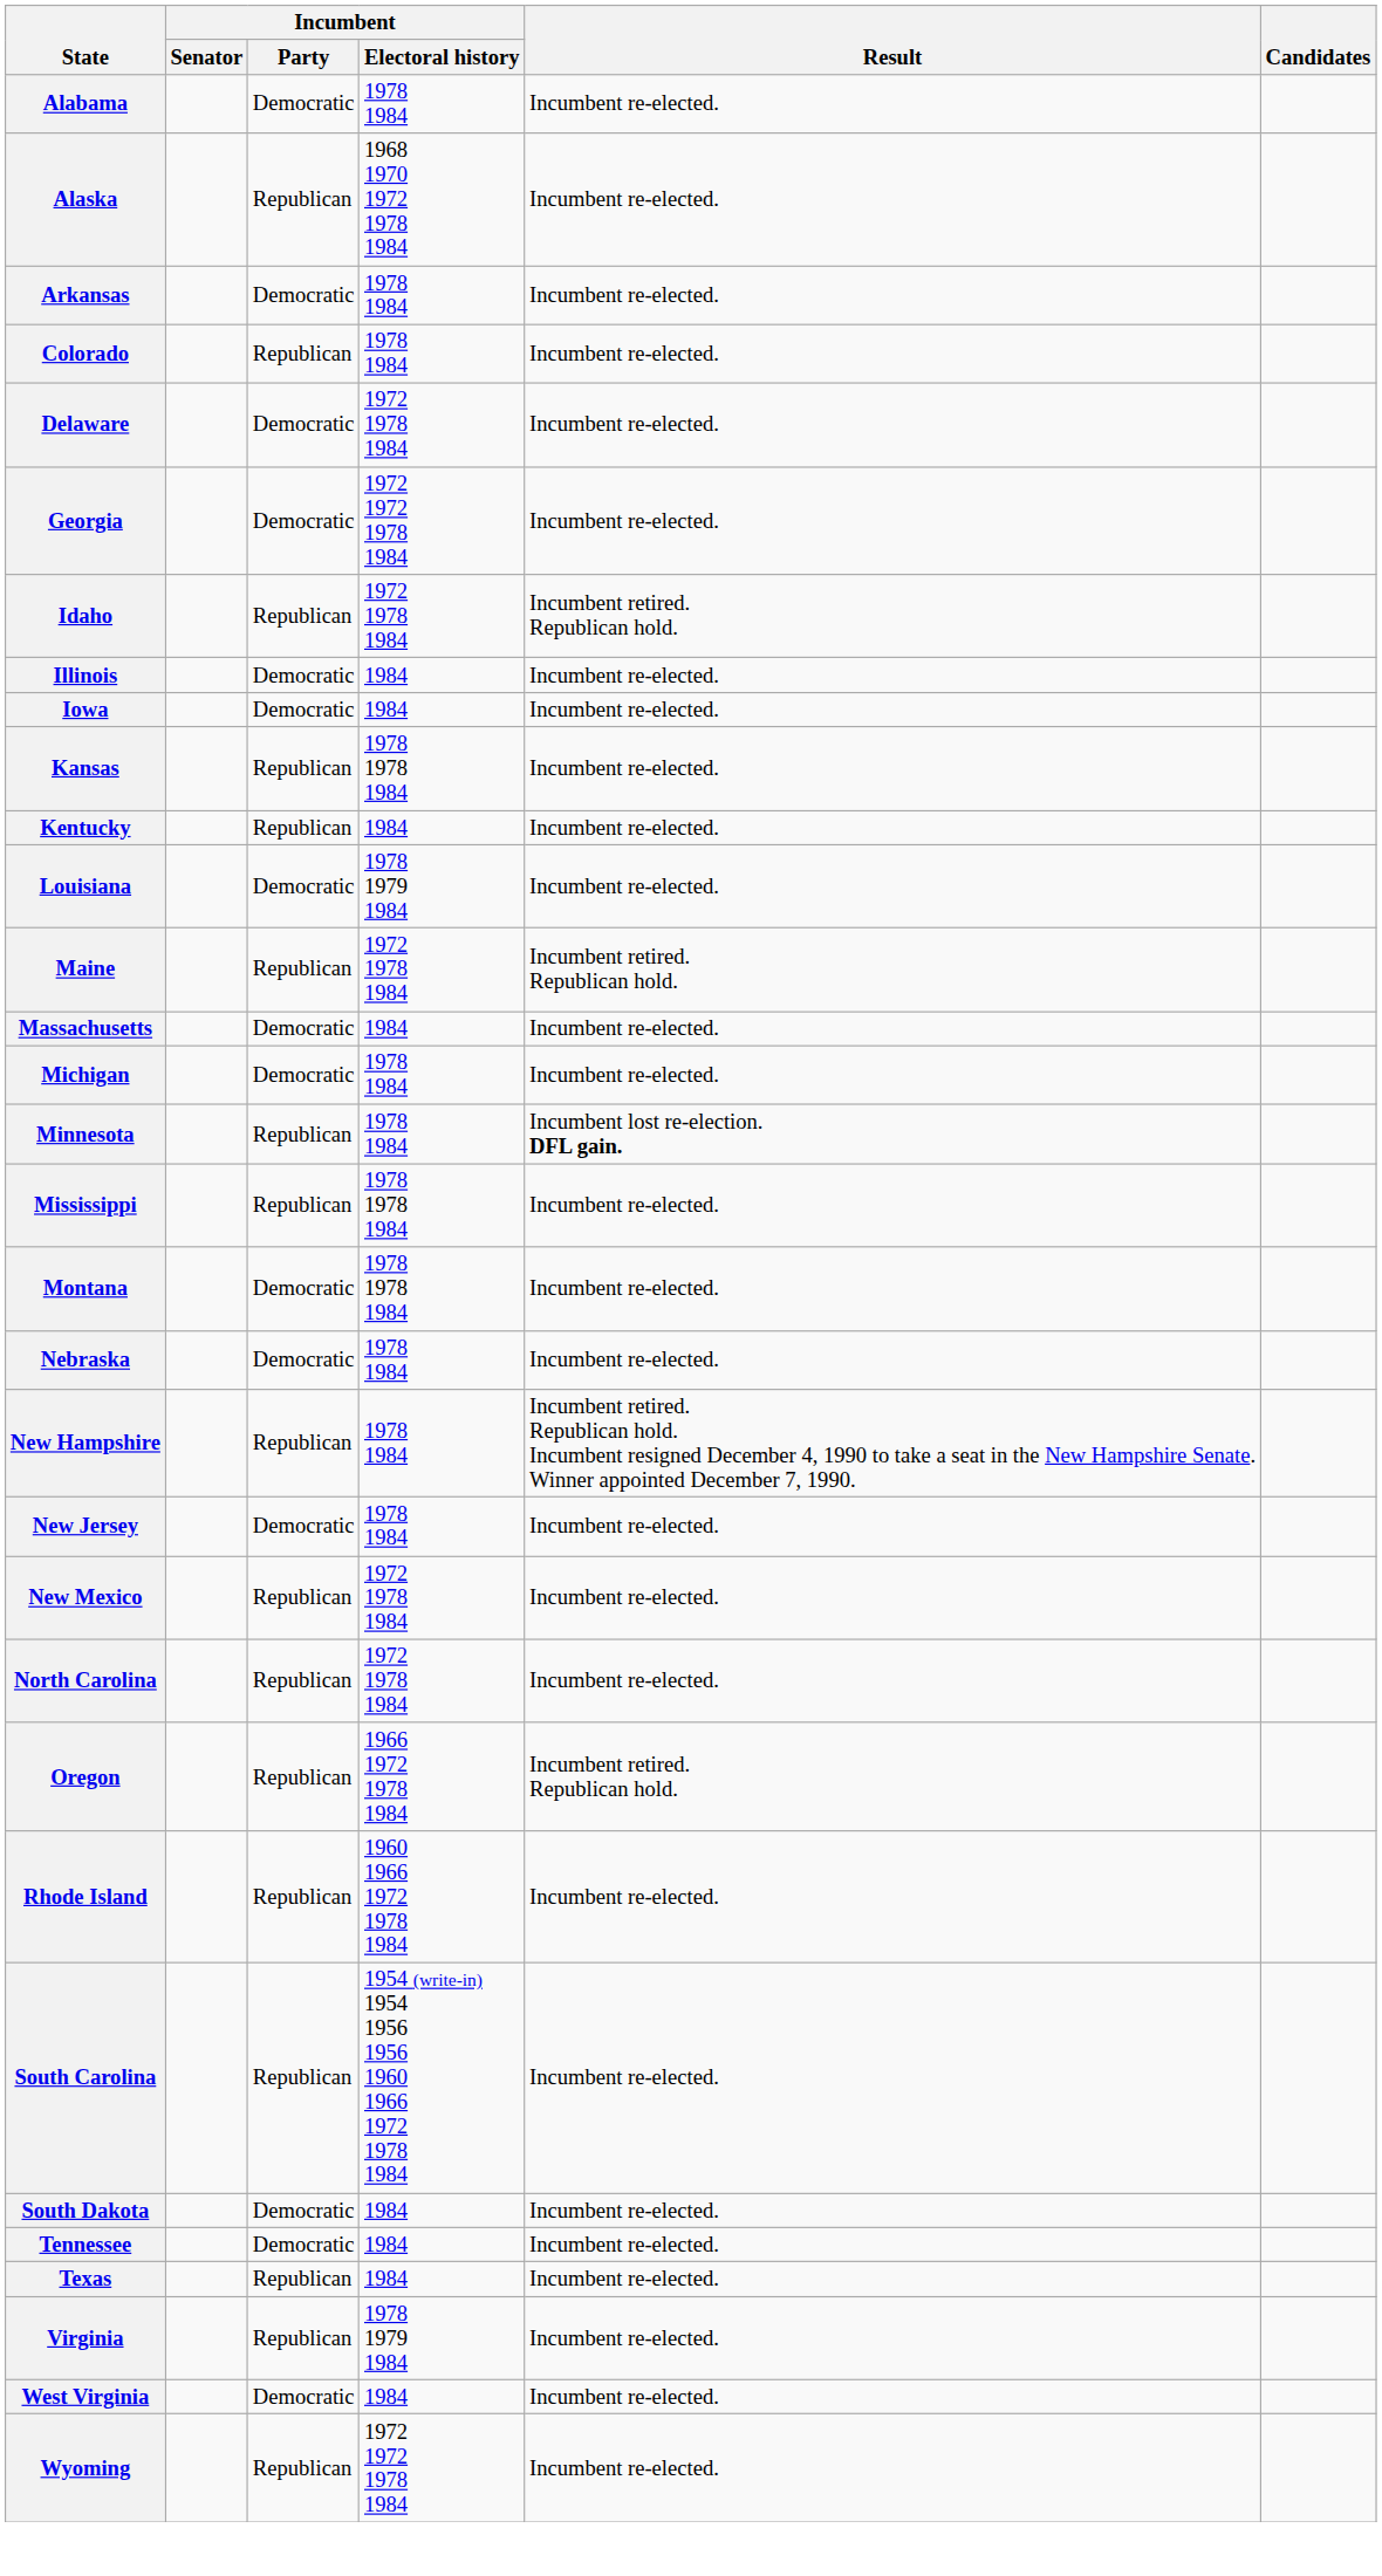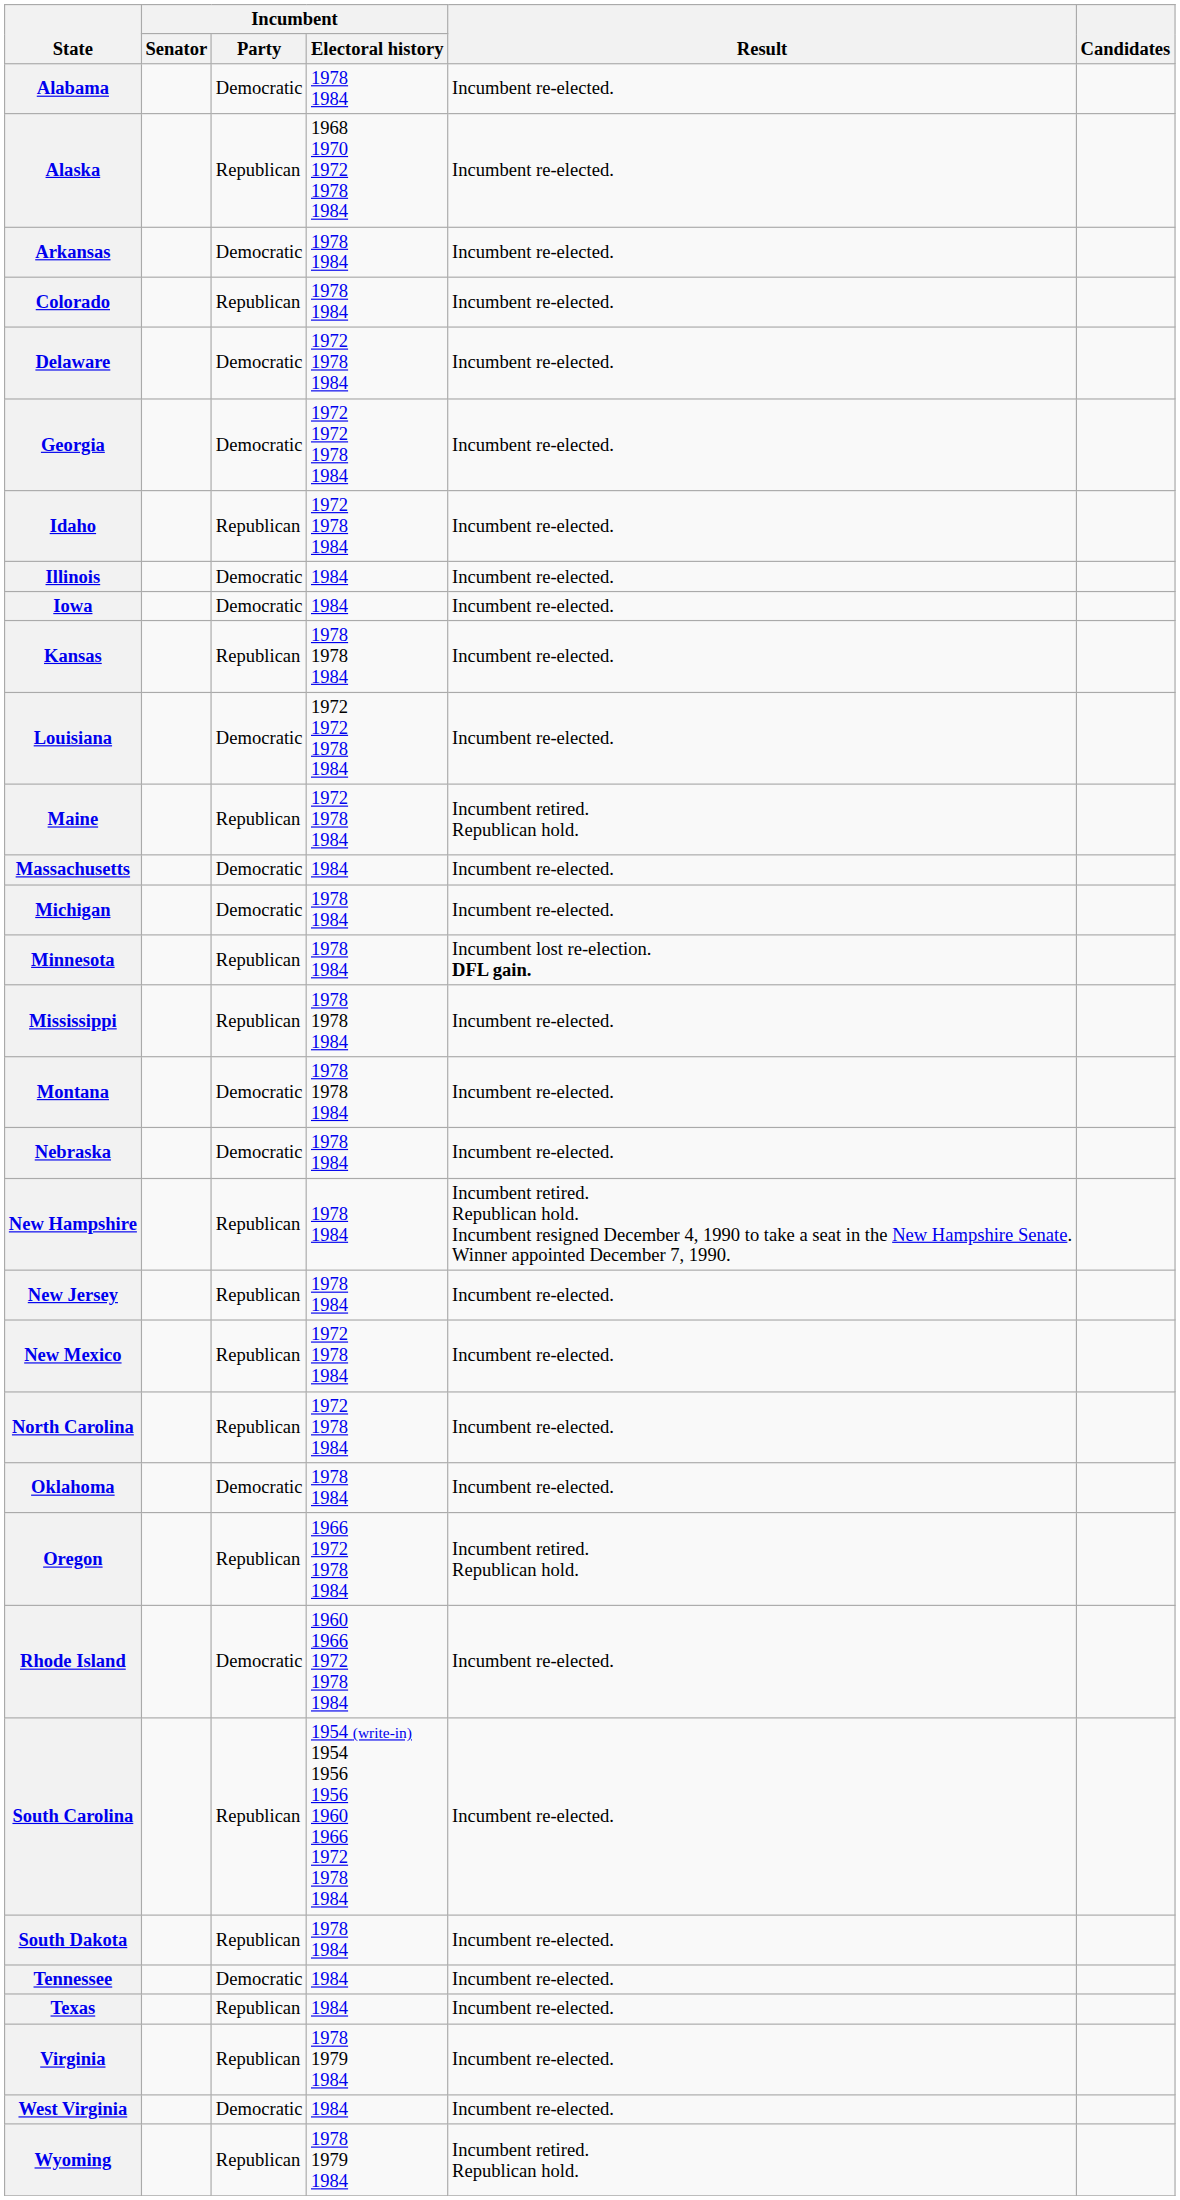Idaho | Result: Incumbent retired. Republican hold. -> Incumbent re-elected.
- row: Kentucky | Republican | 1984 | Incumbent re-elected.
Louisiana | Incumbent / Electoral history: 1978 1979 1984 -> 1972 1972 1978 1984
New Jersey | Incumbent / Party: Democratic -> Republican
+ row: Oklahoma | Democratic | 1978 1984 | Incumbent re-elected.
Rhode Island | Incumbent / Party: Republican -> Democratic
South Dakota | Incumbent / Party: Democratic -> Republican
South Dakota | Incumbent / Electoral history: 1984 -> 1978 1984
Wyoming | Incumbent / Electoral history: 1972 1972 1978 1984 -> 1978 1979 1984
Wyoming | Result: Incumbent re-elected. -> Incumbent retired. Republican hold.
